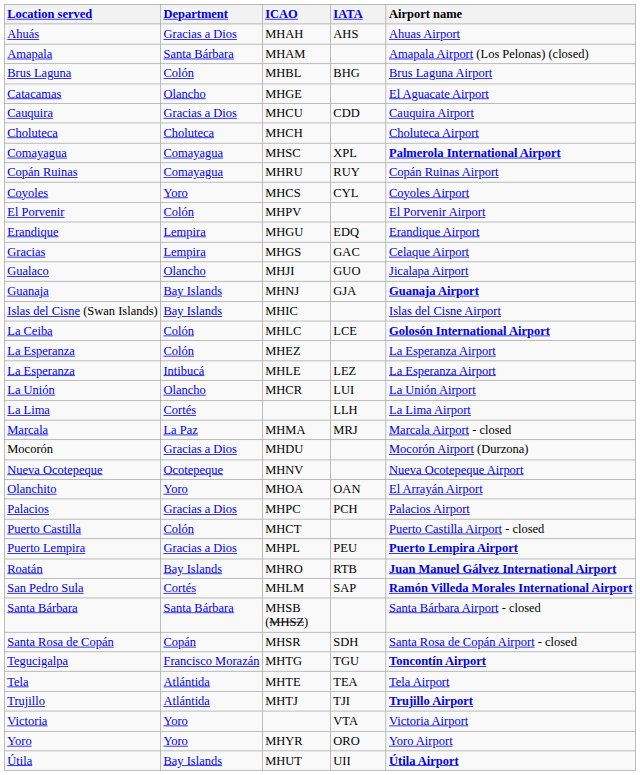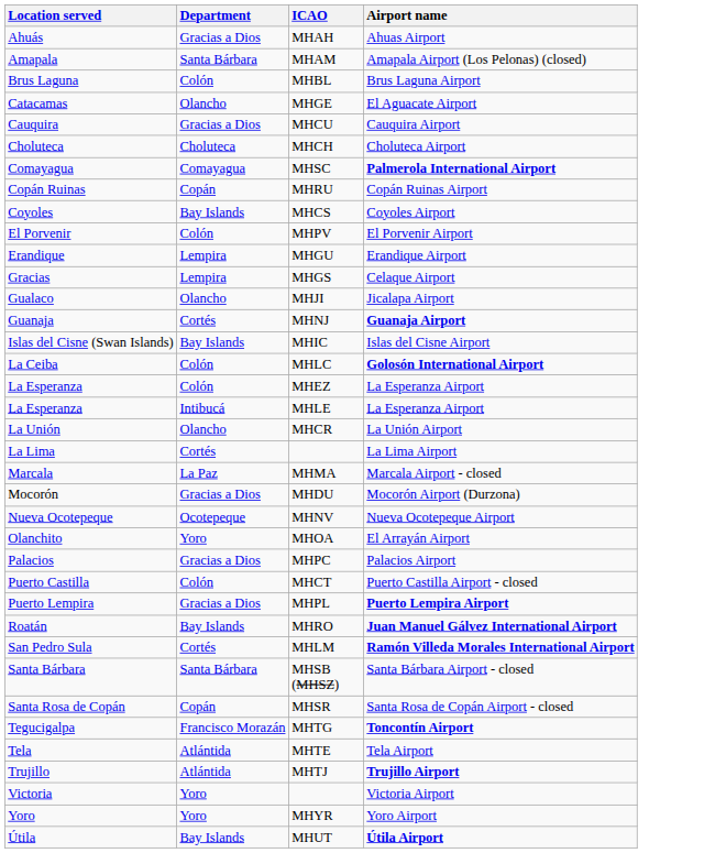- column: IATA | AHS | BHG | CDD | XPL | RUY | CYL | EDQ | GAC | GUO | GJA | LCE | LEZ | LUI | LLH | MRJ | OAN | PCH | PEU | RTB | SAP | SDH | TGU | TEA | TJI | VTA | ORO | UII
Copán Ruinas | Department: Comayagua -> Copán
Coyoles | Department: Yoro -> Bay Islands
Guanaja | Department: Bay Islands -> Cortés
